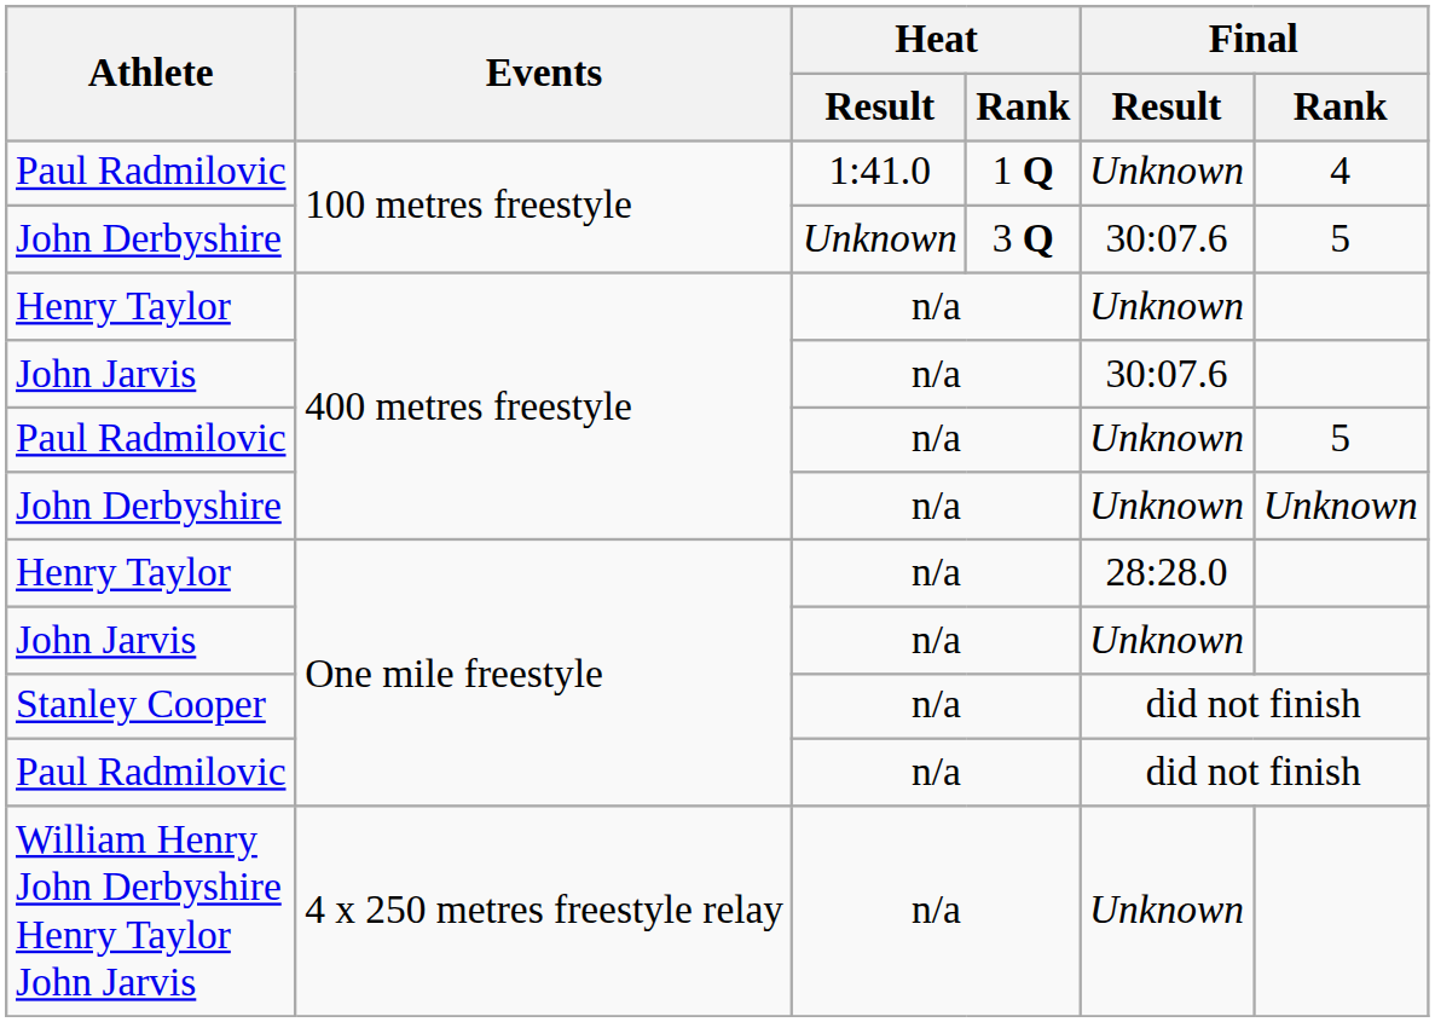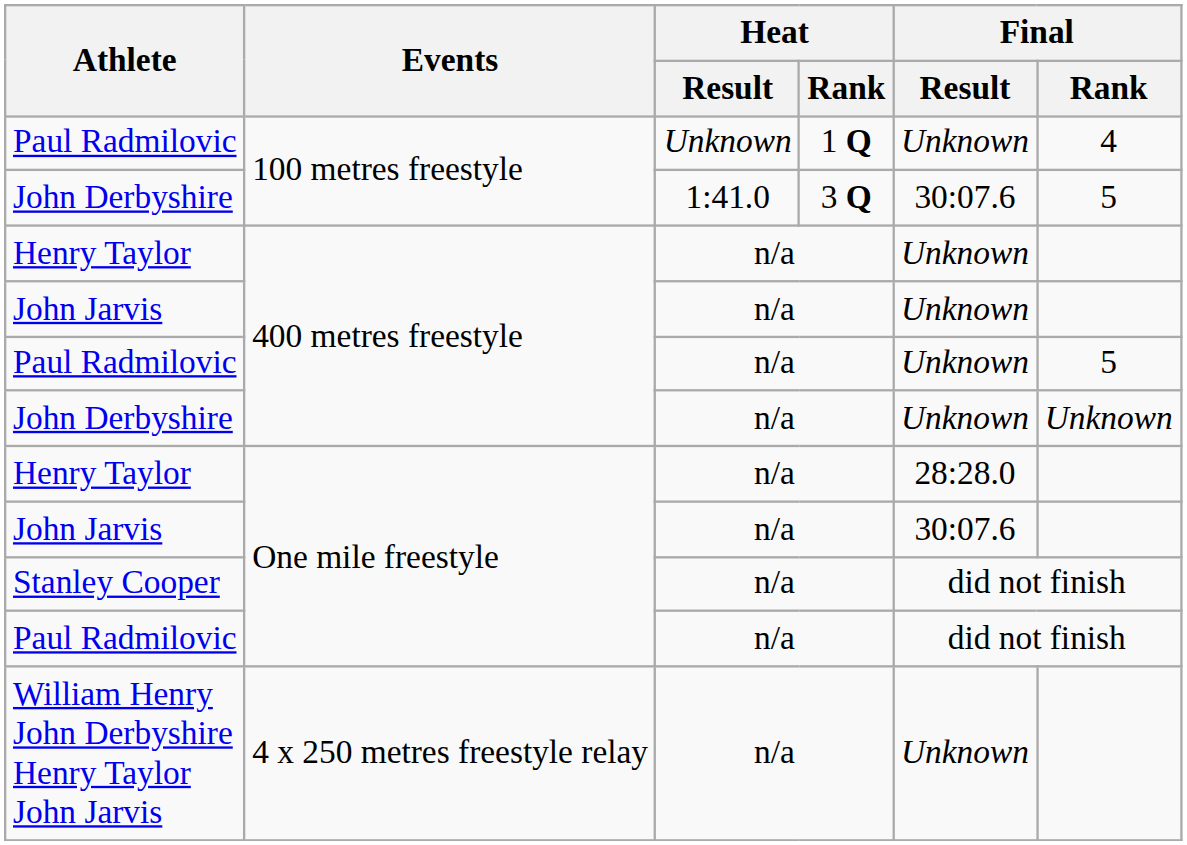Paul Radmilovic / 100 metres freestyle | Heat / Result: 1:41.0 -> Unknown
John Derbyshire / 100 metres freestyle | Heat / Result: Unknown -> 1:41.0
John Jarvis / 400 metres freestyle | Final / Result: 30:07.6 -> Unknown
John Jarvis / One mile freestyle | Final / Result: Unknown -> 30:07.6
